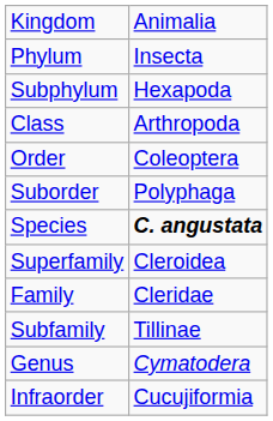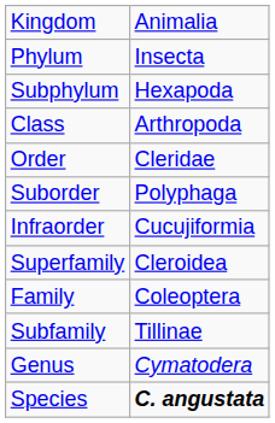Order | column 2: Coleoptera -> Cleridae
rows swapped: Infraorder <-> Species
Family | column 2: Cleridae -> Coleoptera
